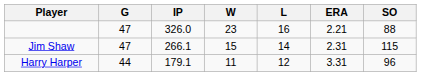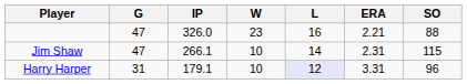Jim Shaw | W: 15 -> 10
Harry Harper | G: 44 -> 31
Harry Harper | W: 11 -> 10
Harry Harper | L: no background -> lavender background
